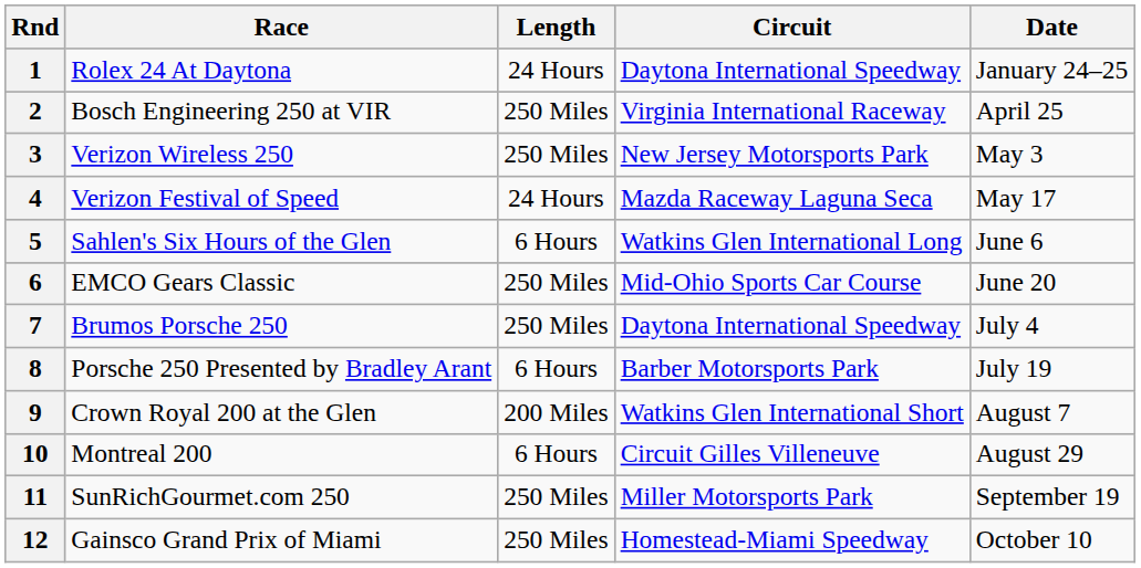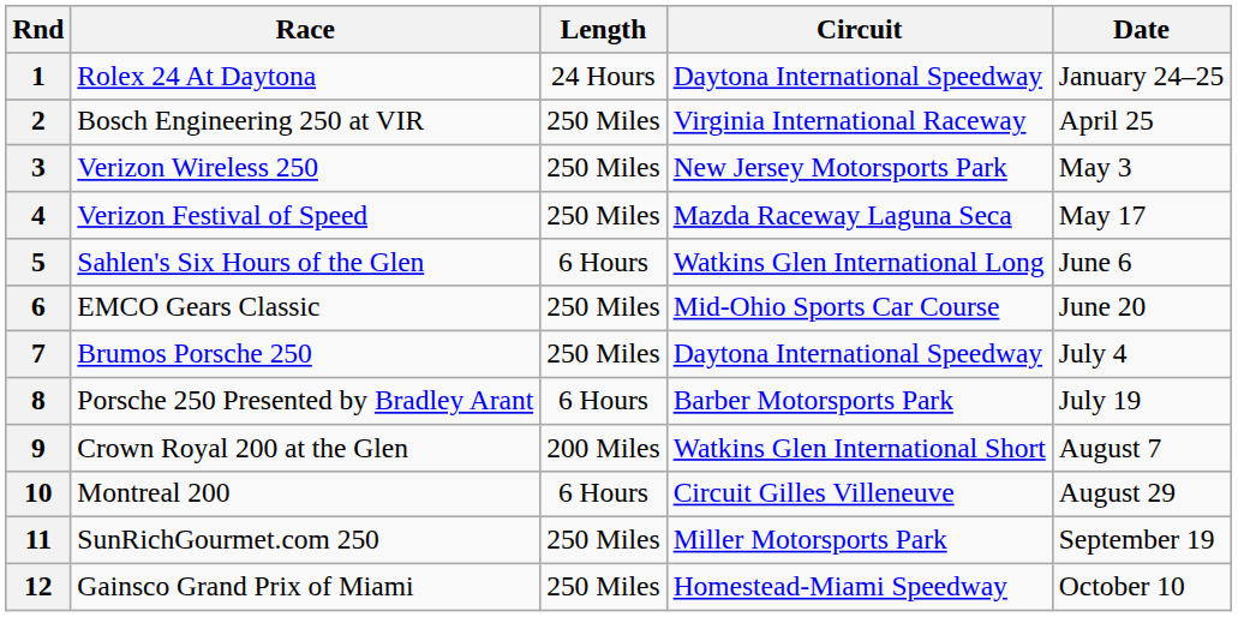4 | Length: 24 Hours -> 250 Miles
